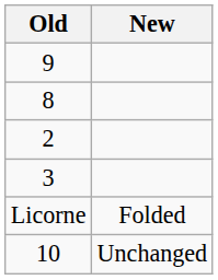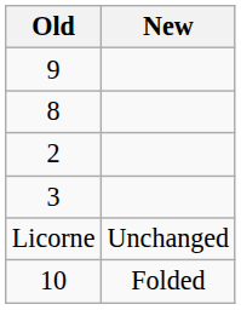Licorne | New: Folded -> Unchanged
10 | New: Unchanged -> Folded
